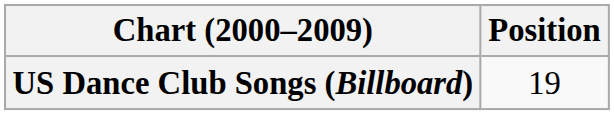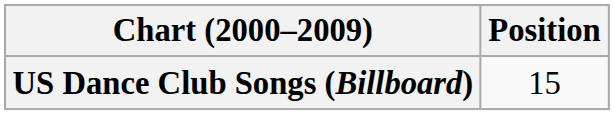US Dance Club Songs (Billboard) | Position: 19 -> 15
